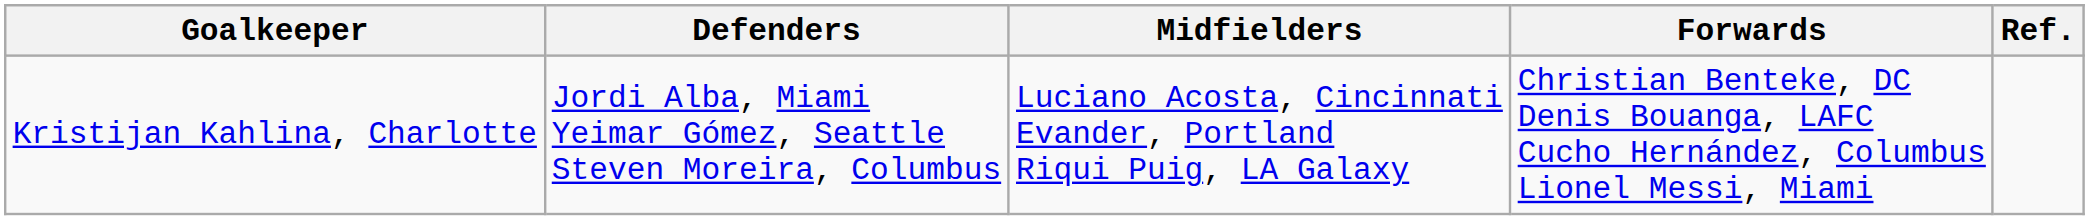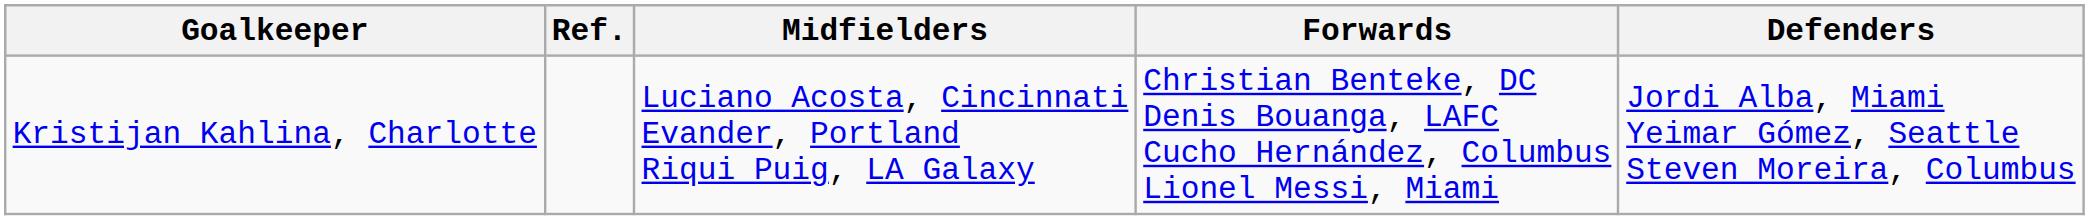columns swapped: Defenders <-> Ref.
